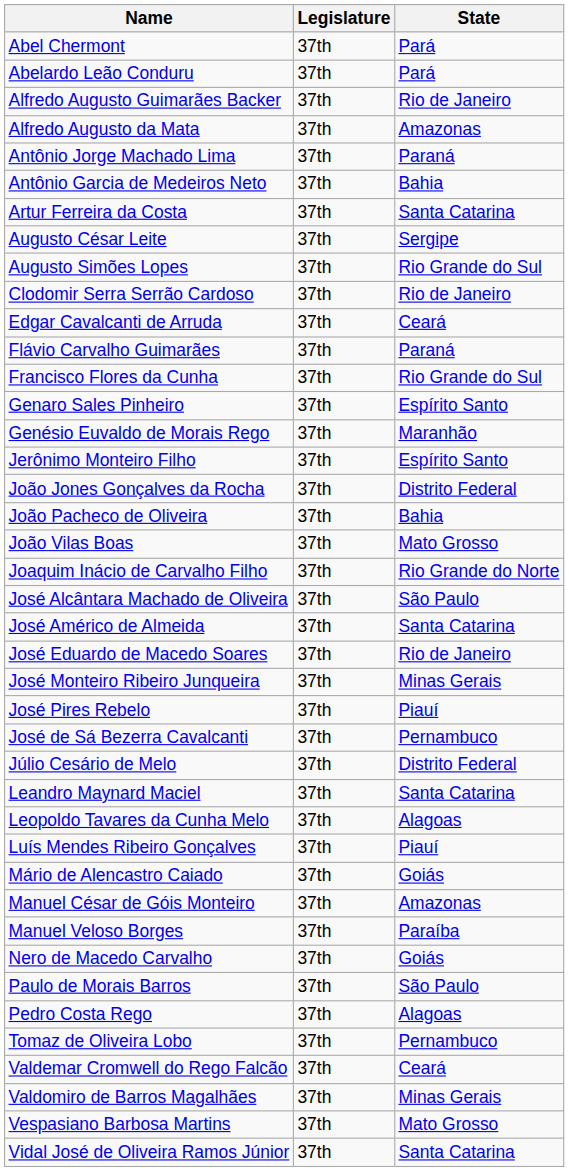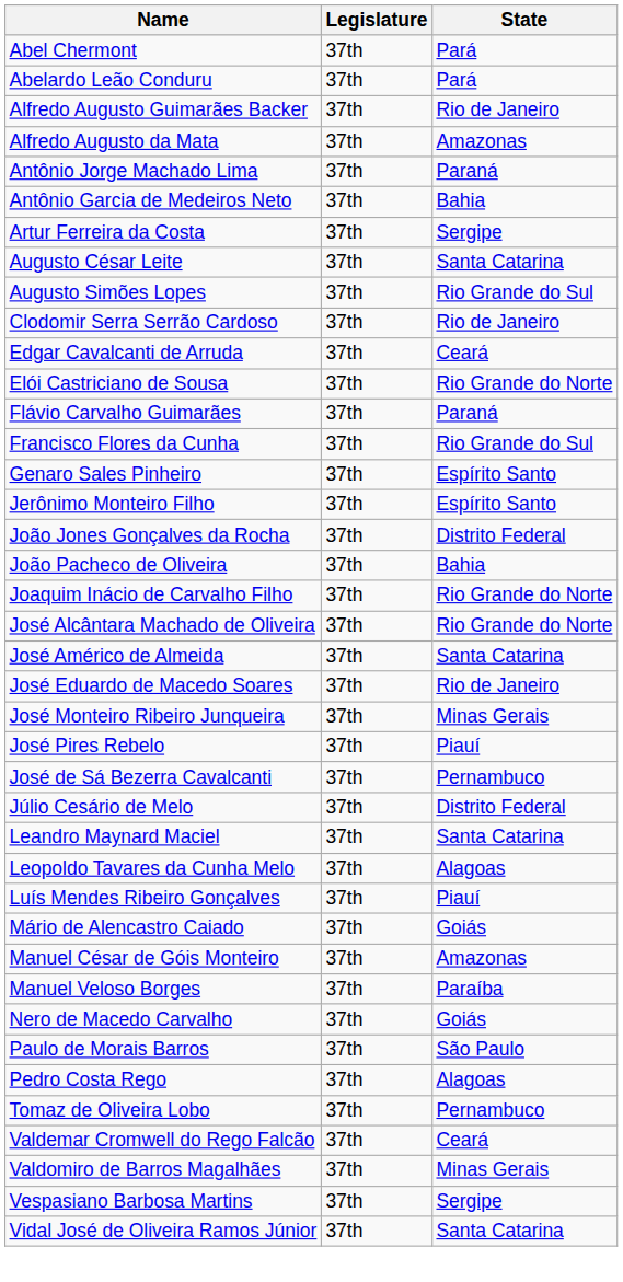Artur Ferreira da Costa | State: Santa Catarina -> Sergipe
Augusto César Leite | State: Sergipe -> Santa Catarina
+ row: Elói Castriciano de Sousa | 37th | Rio Grande do Norte
- row: Genésio Euvaldo de Morais Rego | 37th | Maranhão
- row: João Vilas Boas | 37th | Mato Grosso
José Alcântara Machado de Oliveira | State: São Paulo -> Rio Grande do Norte
Vespasiano Barbosa Martins | State: Mato Grosso -> Sergipe
